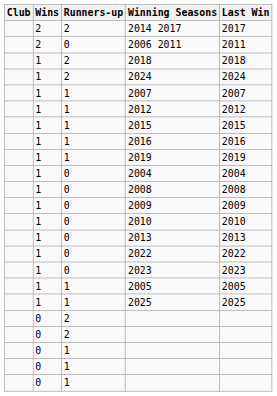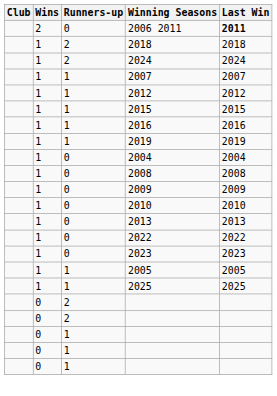- row: 2 | 2 | 2014 2017 | 2017
2006 2011 | Last Win: normal -> bold
